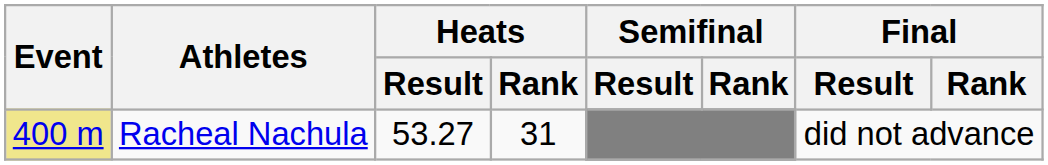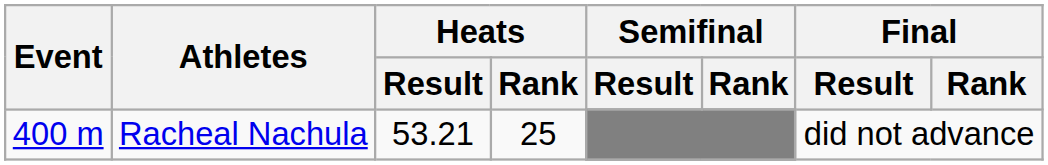Racheal Nachula | Event: khaki background -> no background
Racheal Nachula | Heats / Result: 53.27 -> 53.21
Racheal Nachula | Heats / Rank: 31 -> 25
